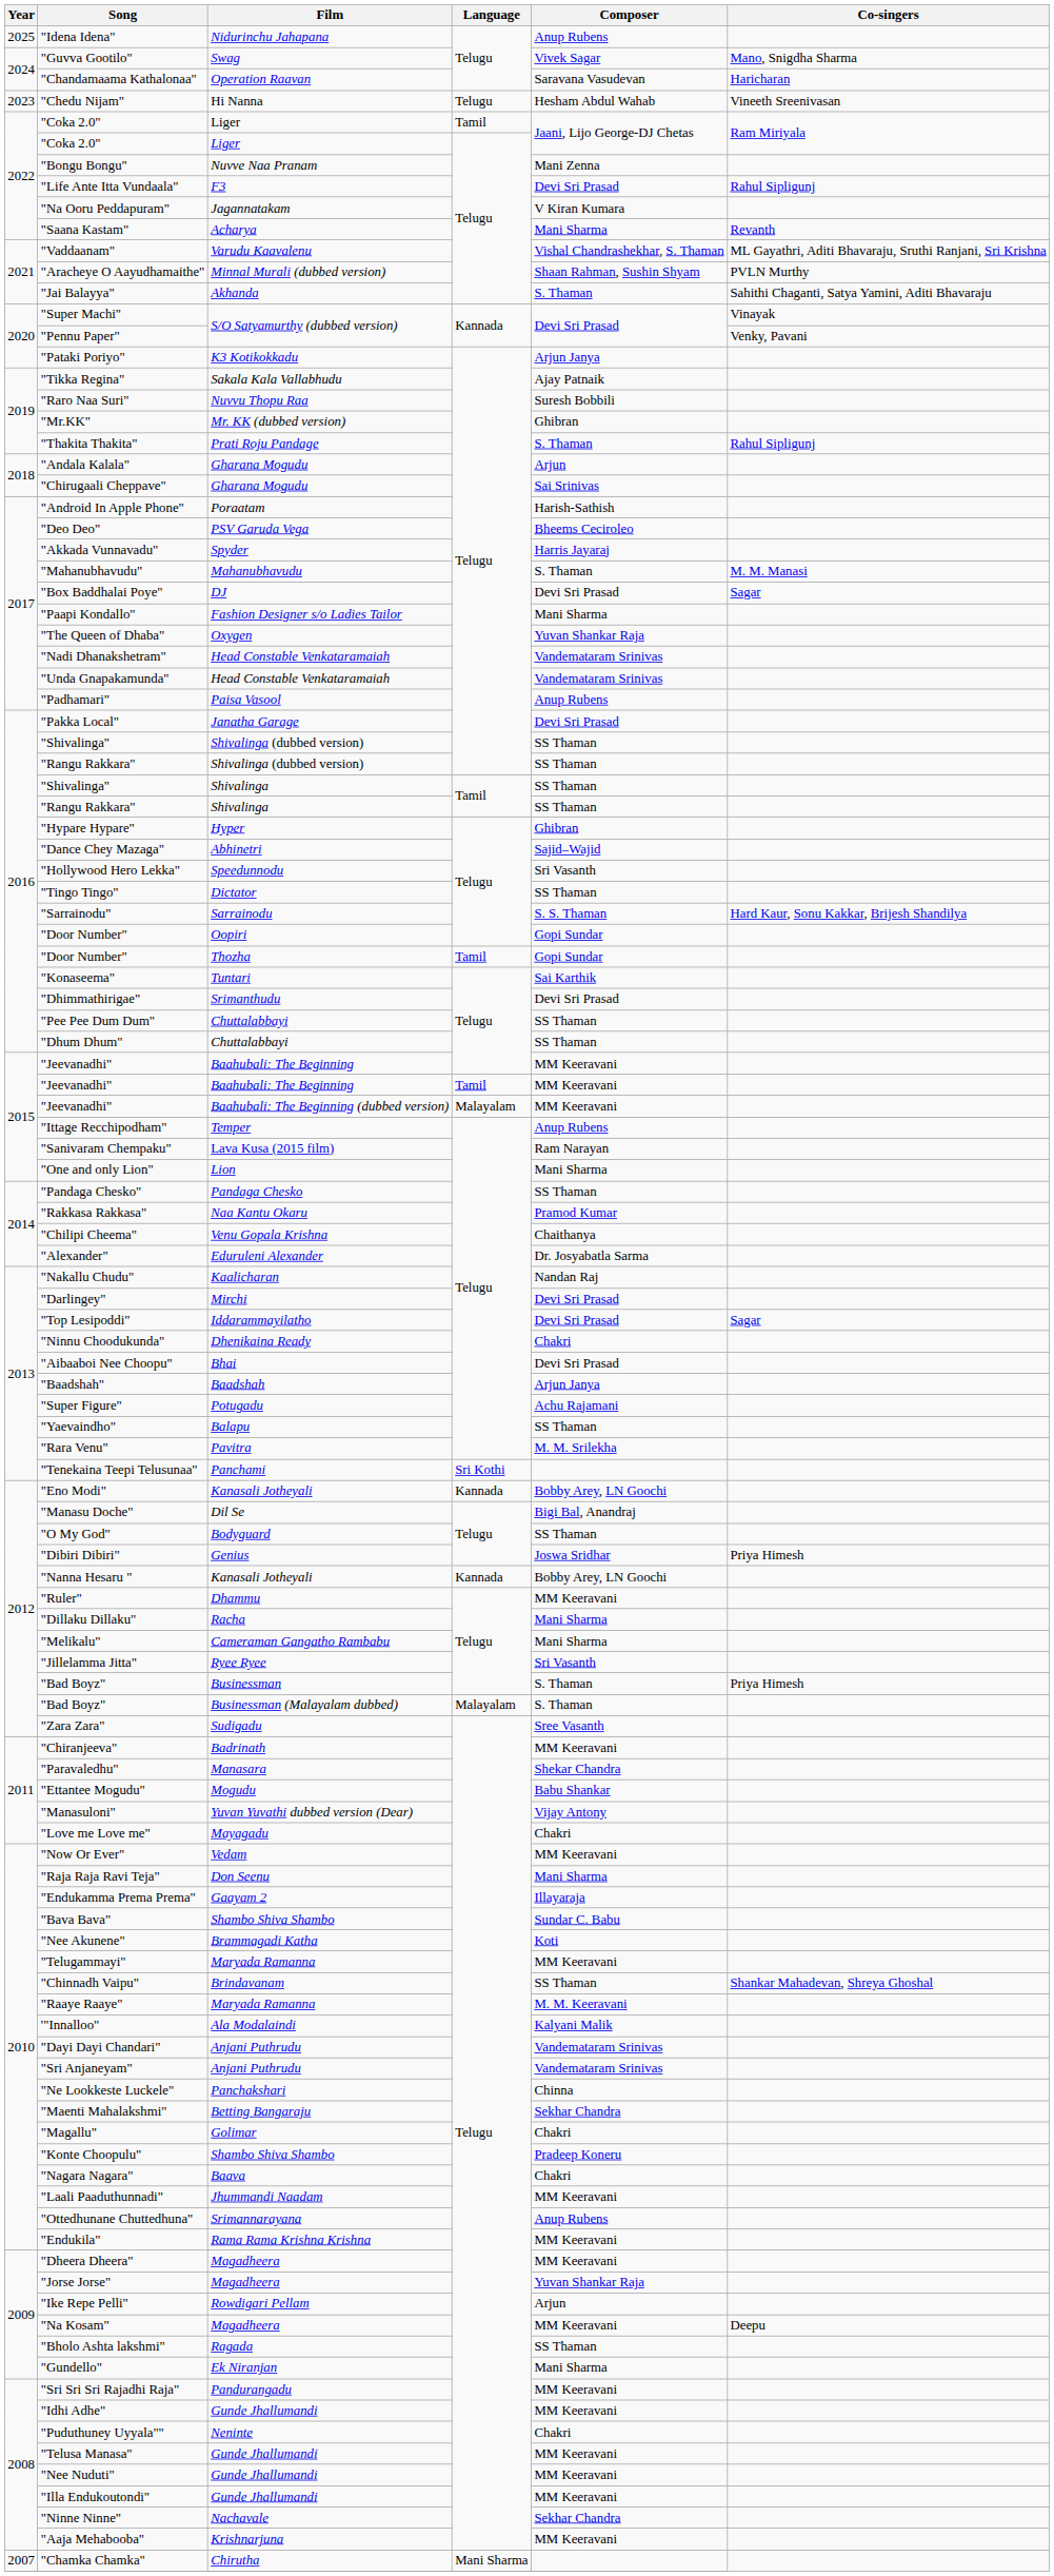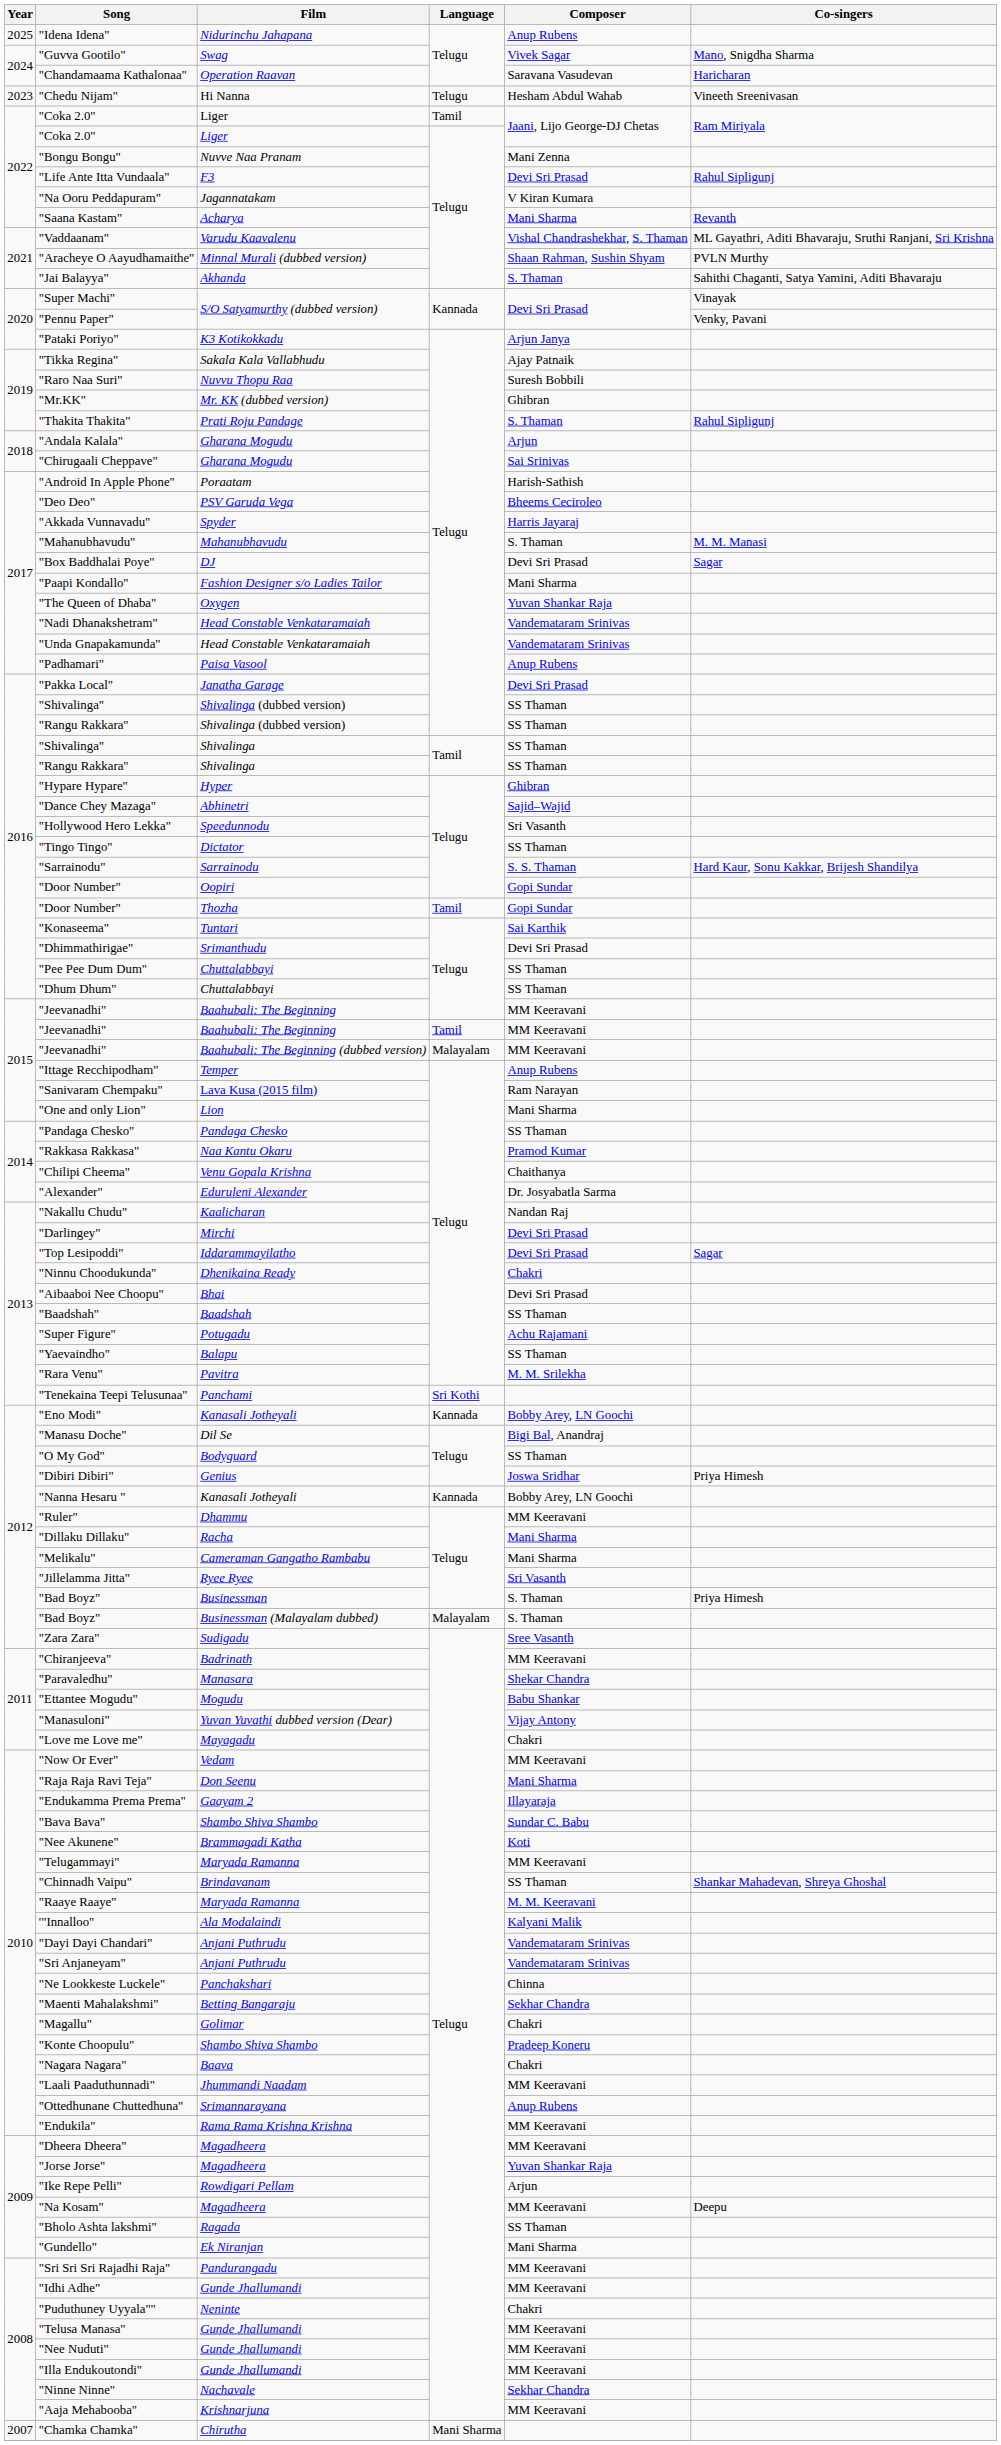"Baadshah" | Composer: Arjun Janya -> SS Thaman
